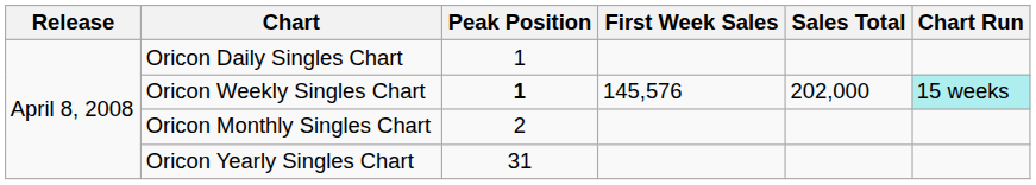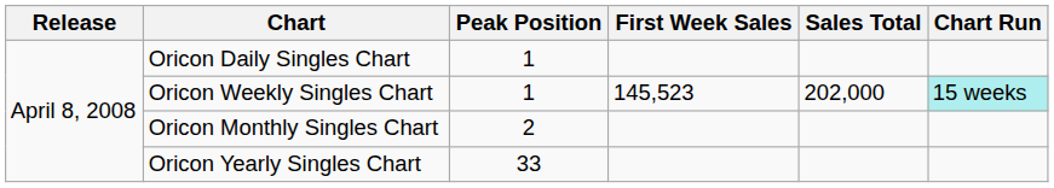Oricon Weekly Singles Chart | Peak Position: bold -> normal
Oricon Weekly Singles Chart | First Week Sales: 145,576 -> 145,523
Oricon Yearly Singles Chart | Peak Position: 31 -> 33
